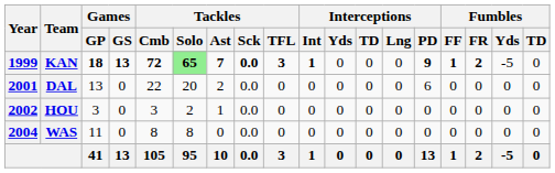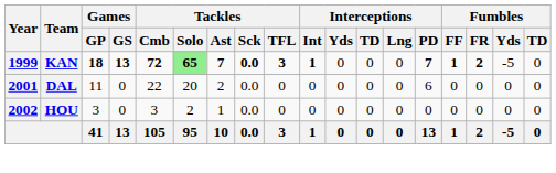KAN | Interceptions / PD: 9 -> 7
DAL | Games / GP: 13 -> 11
- row: 2004 | WAS | 11 | 0 | 8 | 8 | 0 | 0.0 | 0 | 0 | 0 | 0 | 0 | 0 | 0 | 0 | 0 | 0
